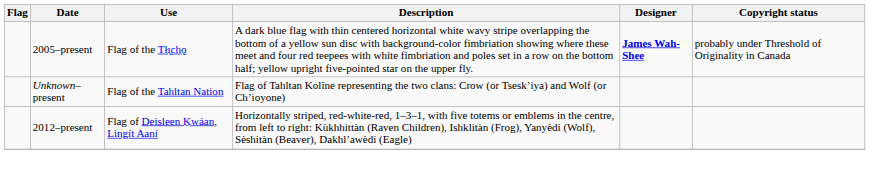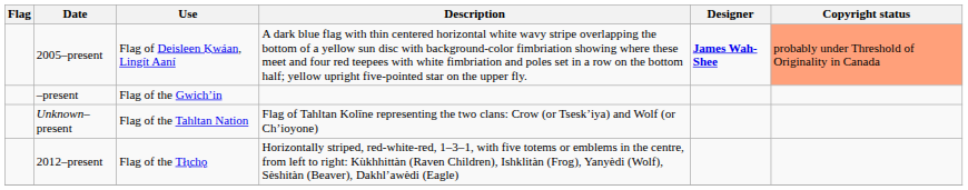2005–present | Use: Flag of the Tłı̨chǫ -> Flag of Deisleen Ḵwáan, Lingít Aaní
2005–present | Copyright status: no background -> lightsalmon background
+ row: –present | Flag of the Gwichʼin
2012–present | Use: Flag of Deisleen Ḵwáan, Lingít Aaní -> Flag of the Tłı̨chǫ
